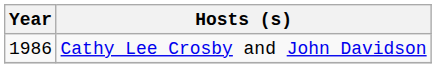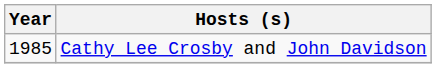Cathy Lee Crosby and John Davidson | Year: 1986 -> 1985
